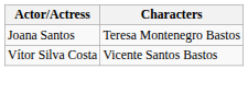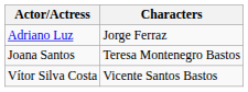+ row: Adriano Luz | Jorge Ferraz
